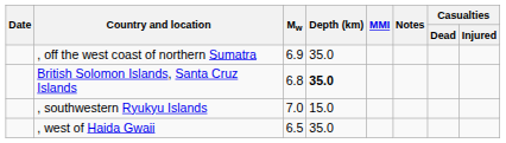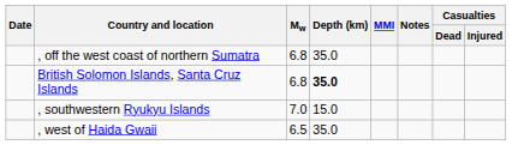, off the west coast of northern Sumatra | Mw: 6.9 -> 6.8
